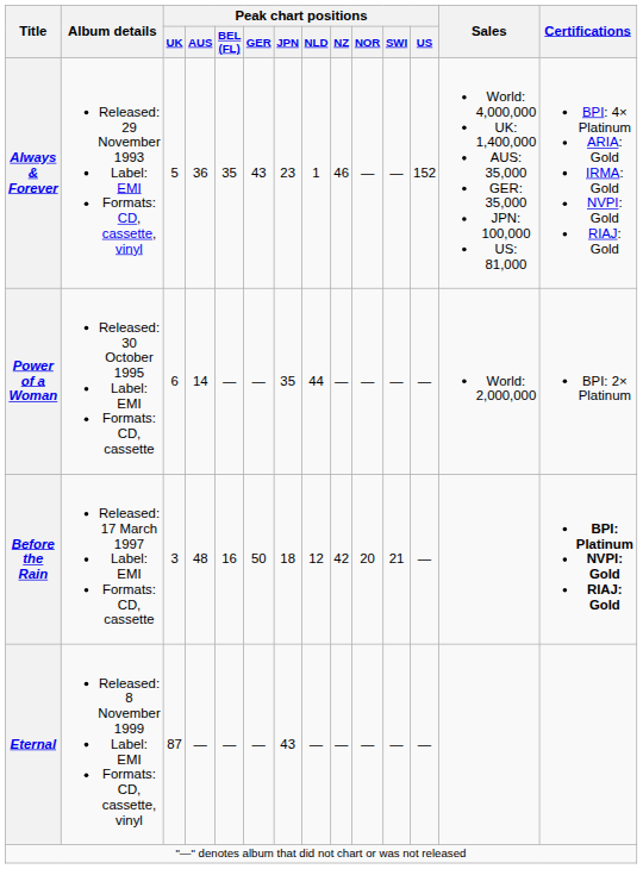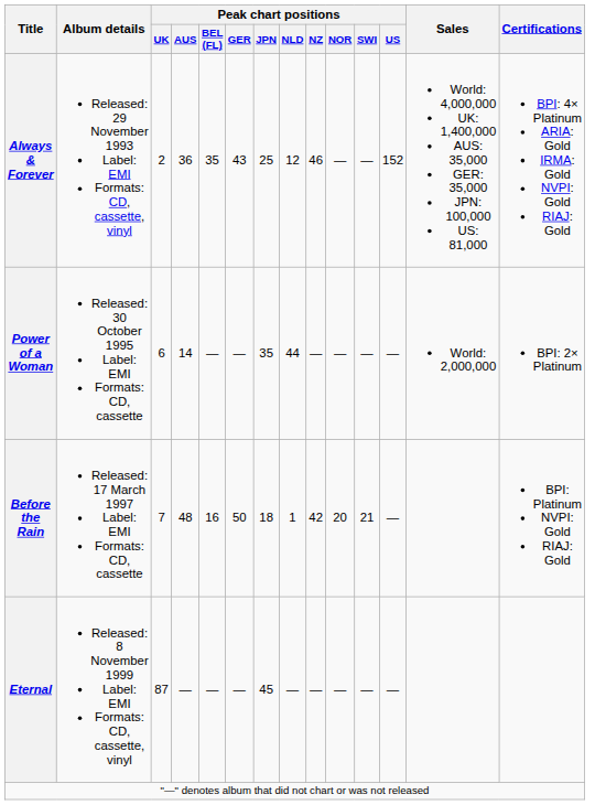Always & Forever | Peak chart positions / UK: 5 -> 2
Always & Forever | Peak chart positions / JPN: 23 -> 25
Always & Forever | Peak chart positions / NLD: 1 -> 12
Before the Rain | Peak chart positions / UK: 3 -> 7
Before the Rain | Peak chart positions / NLD: 12 -> 1
Before the Rain | Certifications: bold -> normal
Eternal | Peak chart positions / JPN: 43 -> 45
